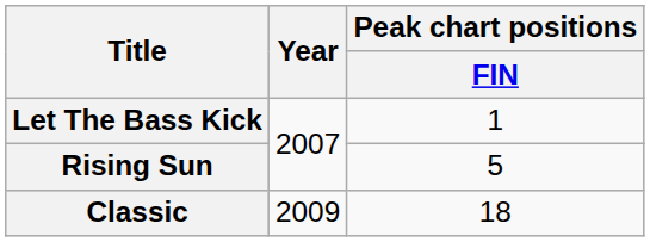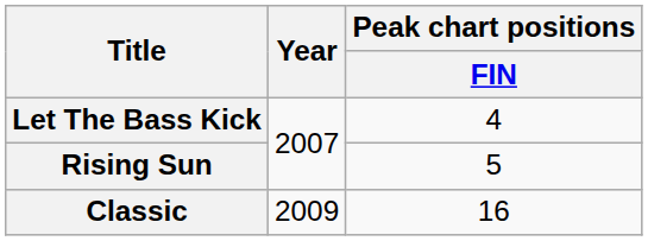Let The Bass Kick | Peak chart positions / FIN: 1 -> 4
Classic | Peak chart positions / FIN: 18 -> 16
